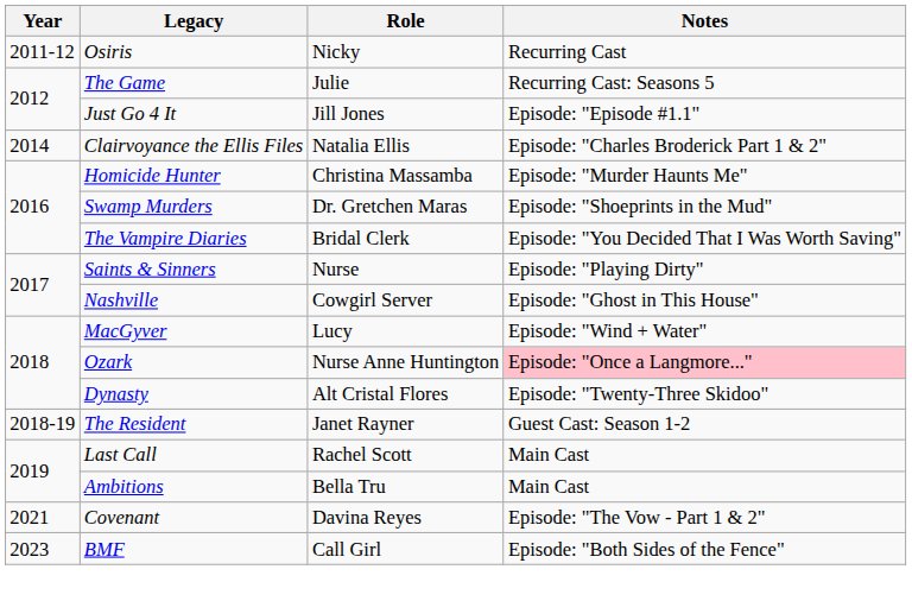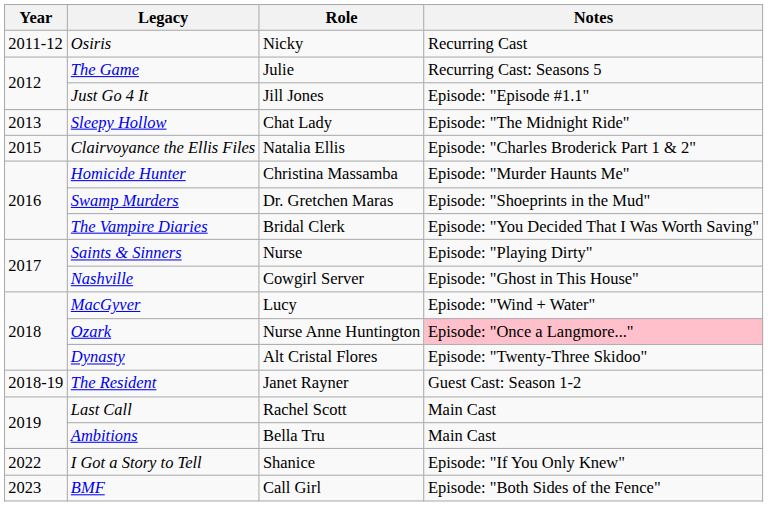+ row: 2013 | Sleepy Hollow | Chat Lady | Episode: "The Midnight Ride"
Clairvoyance the Ellis Files | Year: 2014 -> 2015
- row: 2021 | Covenant | Davina Reyes | Episode: "The Vow - Part 1 & 2"
+ row: 2022 | I Got a Story to Tell | Shanice | Episode: "If You Only Knew"
